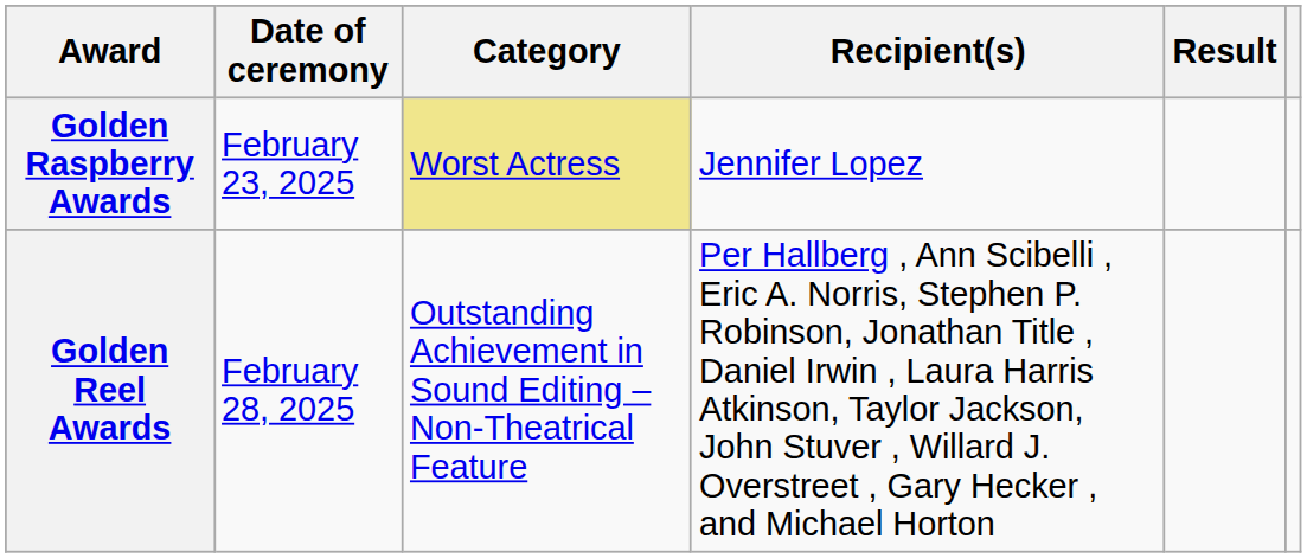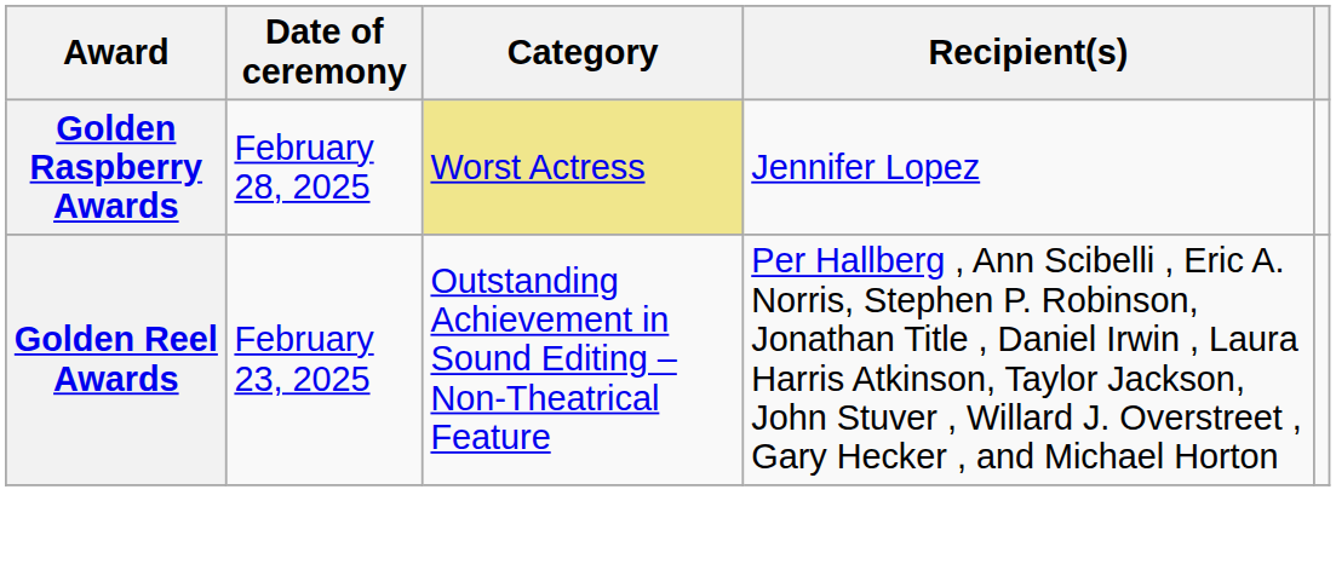- column: Result
Golden Raspberry Awards | Date of ceremony: February 23, 2025 -> February 28, 2025
Golden Reel Awards | Date of ceremony: February 28, 2025 -> February 23, 2025
